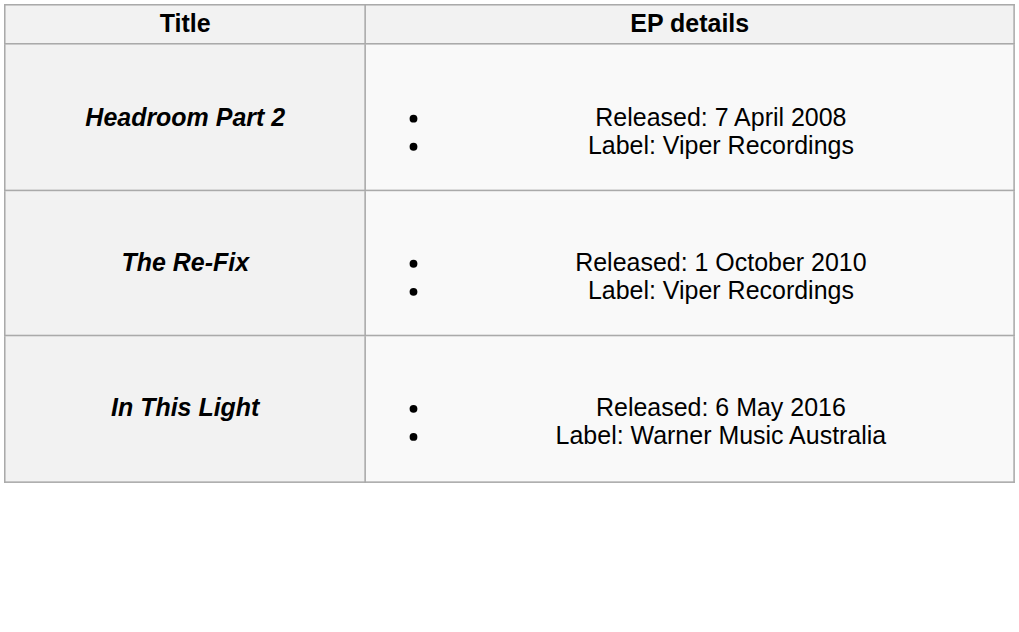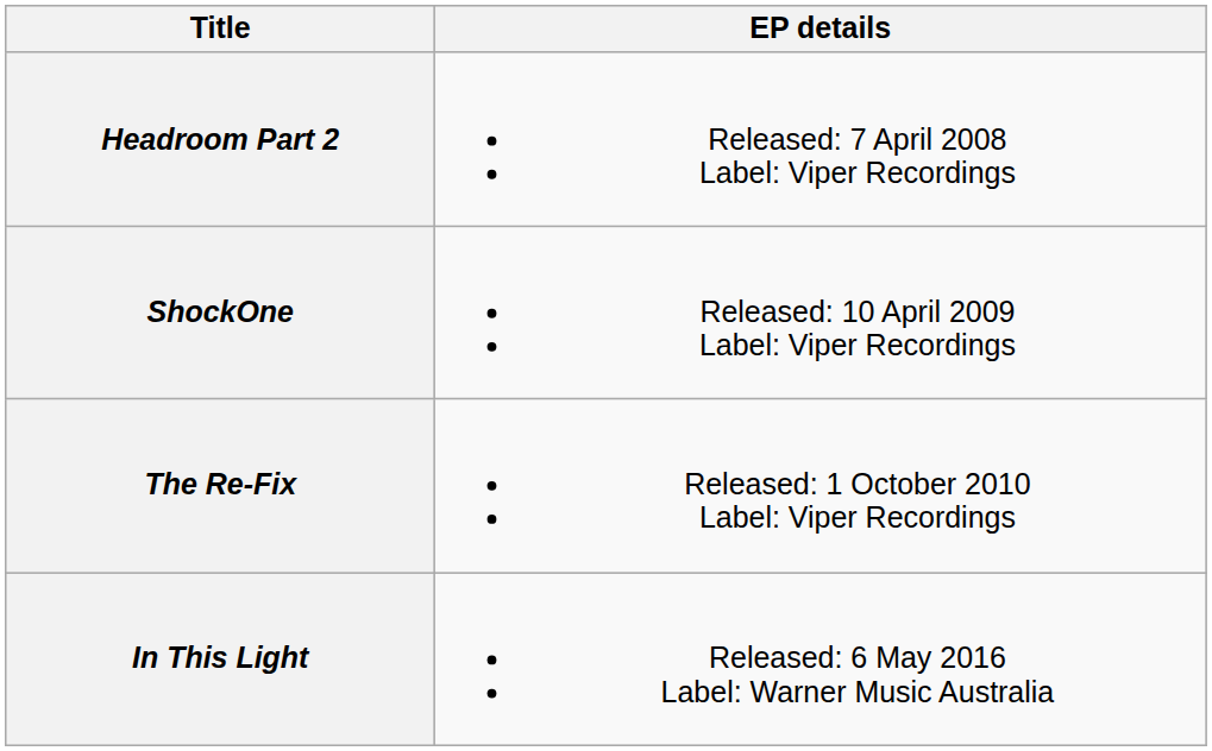+ row: ShockOne | Released: 10 April 2009 Label: Viper Recordings
